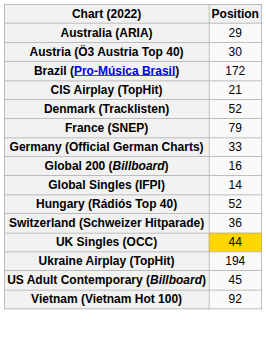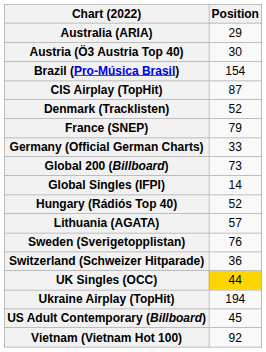Brazil (Pro-Música Brasil) | Position: 172 -> 154
CIS Airplay (TopHit) | Position: 21 -> 87
Global 200 (Billboard) | Position: 16 -> 73
+ row: Lithuania (AGATA) | 57
+ row: Sweden (Sverigetopplistan) | 76
